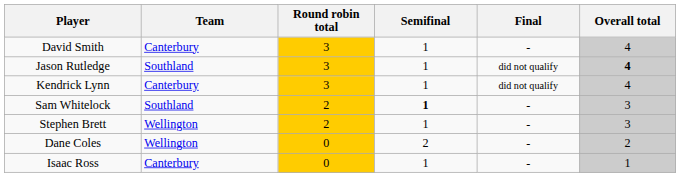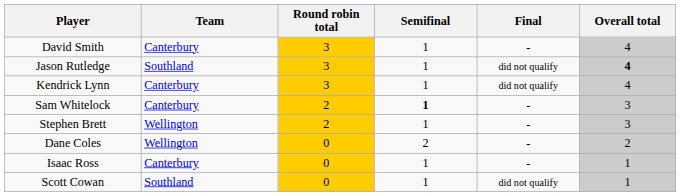Sam Whitelock | Team: Southland -> Canterbury
+ row: Scott Cowan | Southland | 0 | 1 | did not qualify | 1
